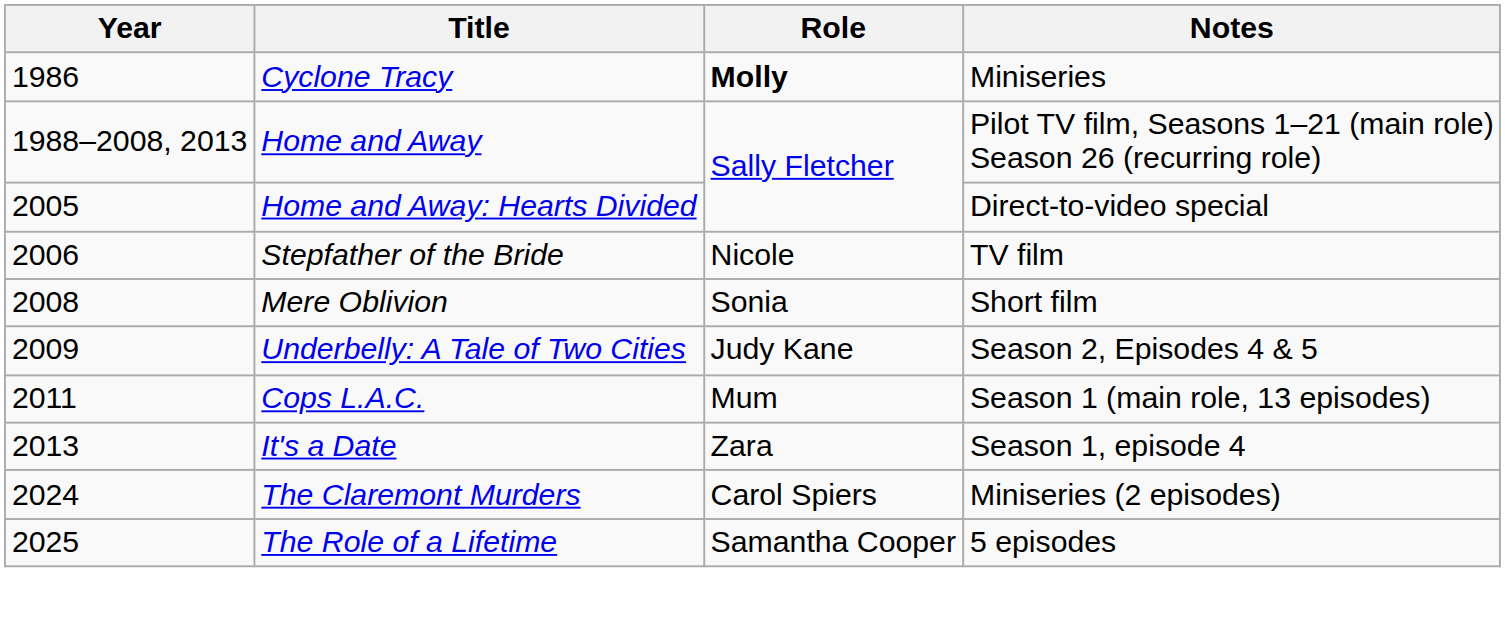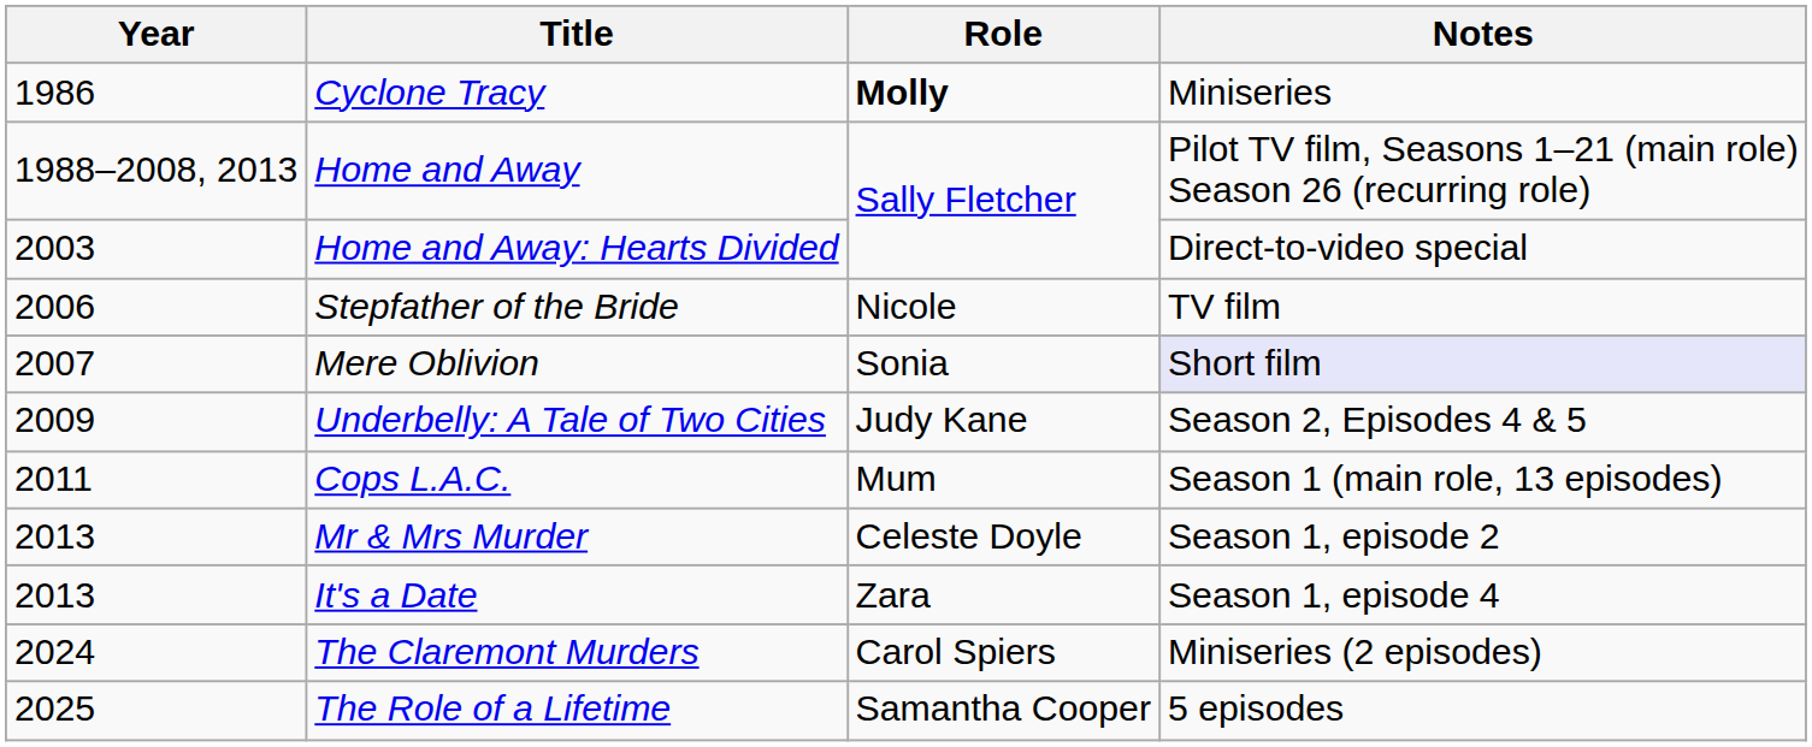Home and Away: Hearts Divided | Year: 2005 -> 2003
Mere Oblivion | Year: 2008 -> 2007
Mere Oblivion | Notes: no background -> lavender background
+ row: 2013 | Mr & Mrs Murder | Celeste Doyle | Season 1, episode 2
